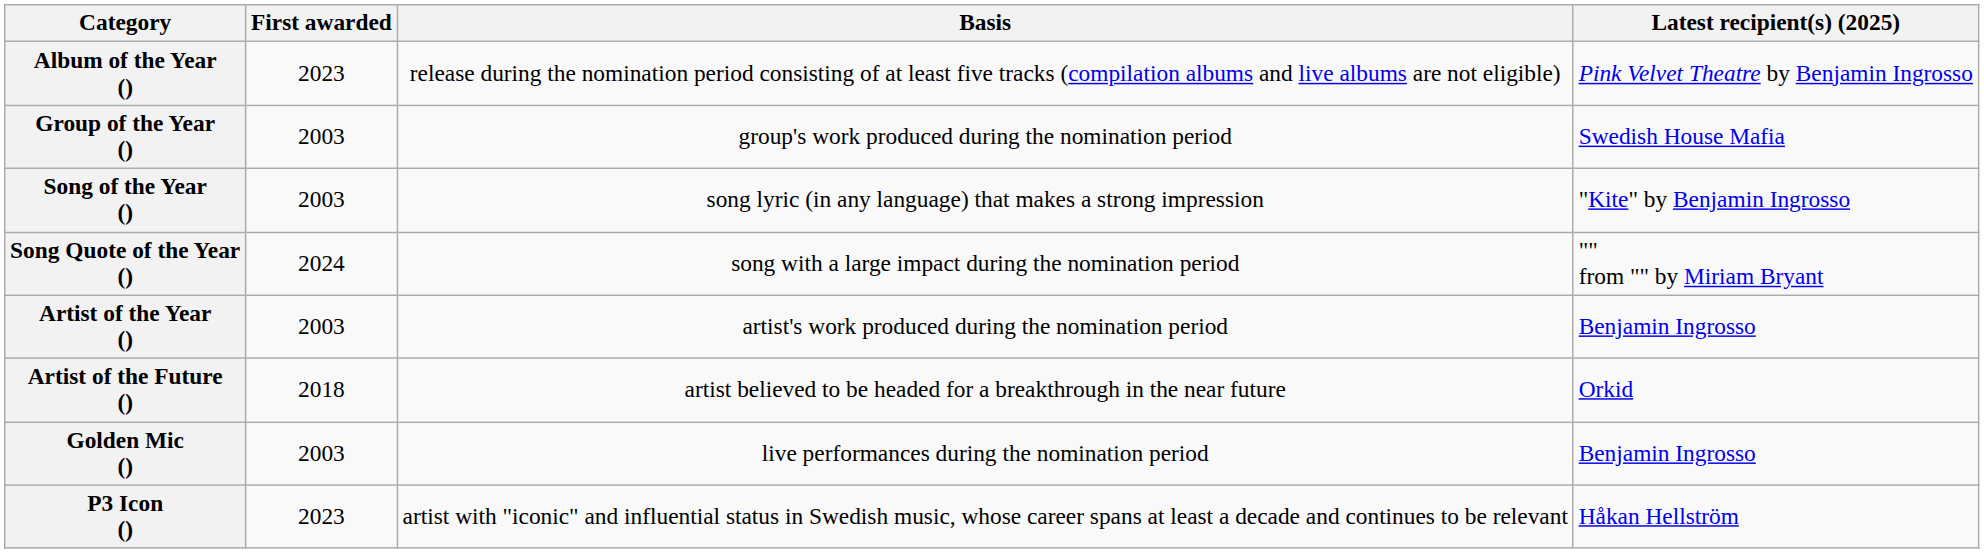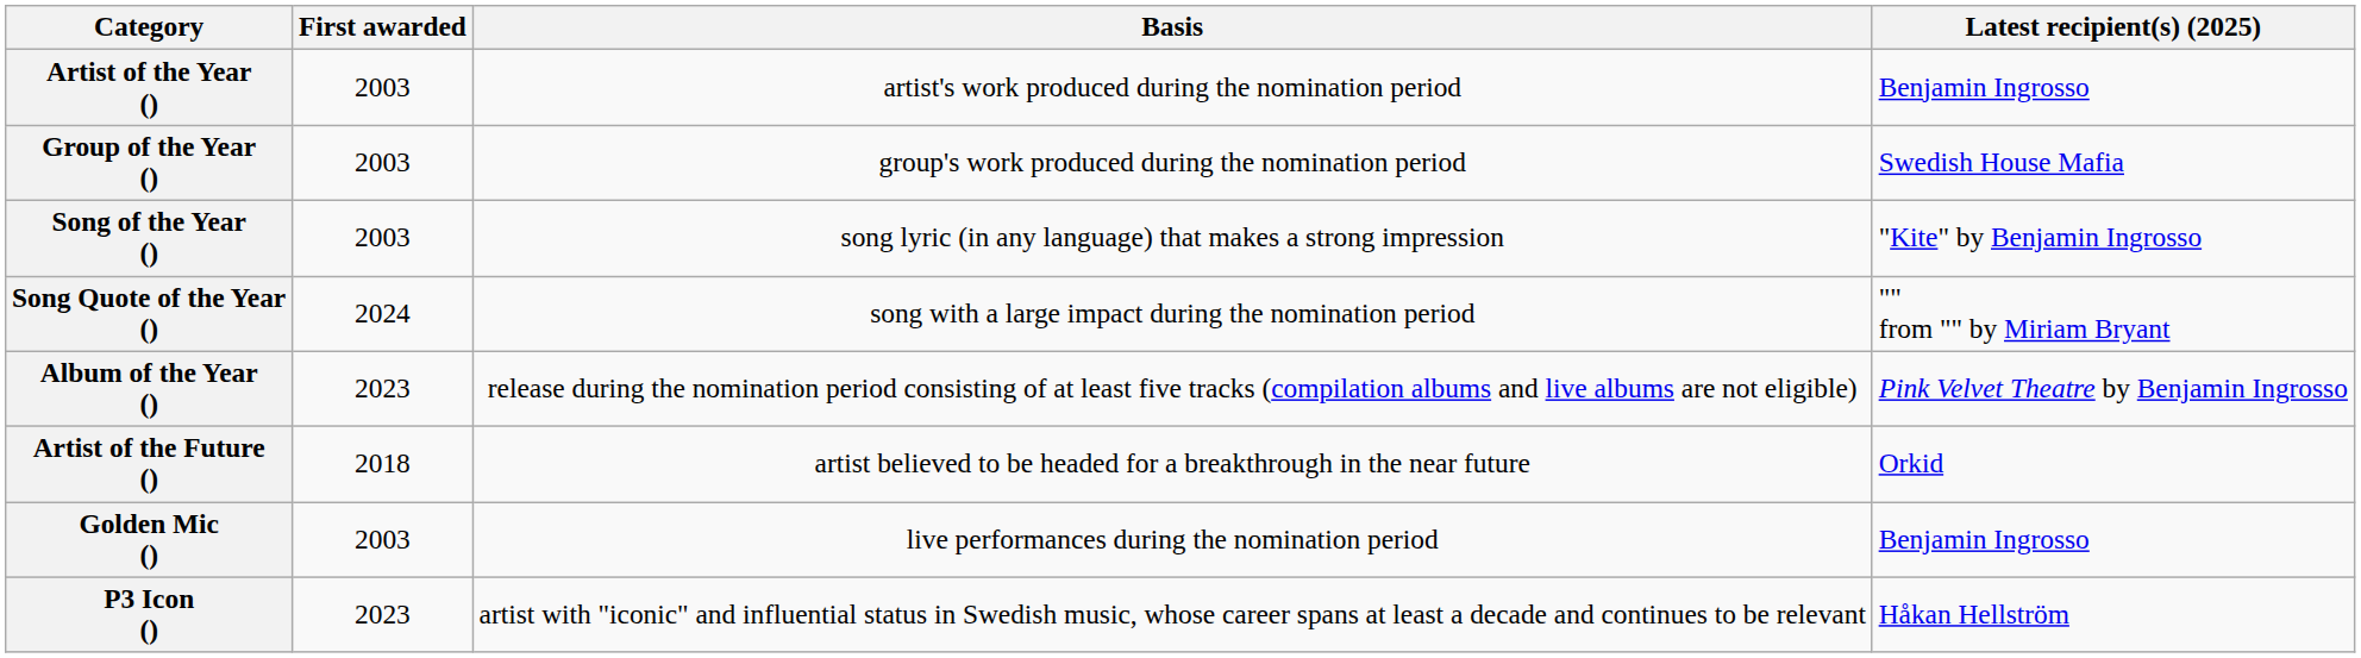rows swapped: Artist of the Year () <-> Album of the Year ()
